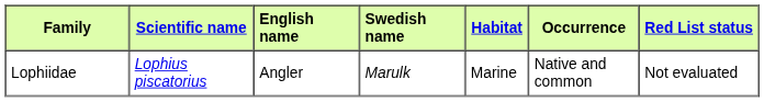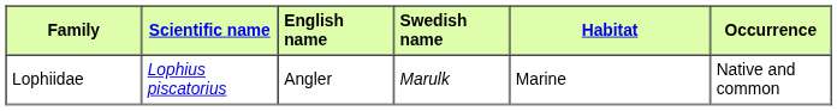- column: Red List status | Not evaluated
